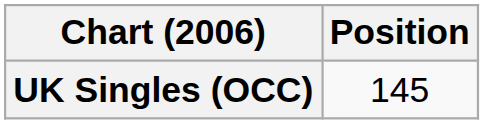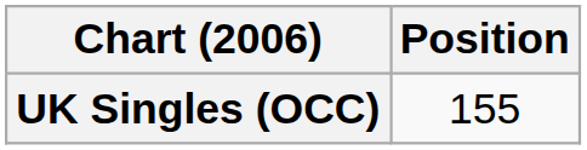UK Singles (OCC) | Position: 145 -> 155
